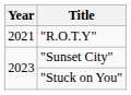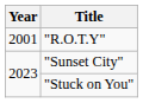"R.O.T.Y" | Year: 2021 -> 2001
